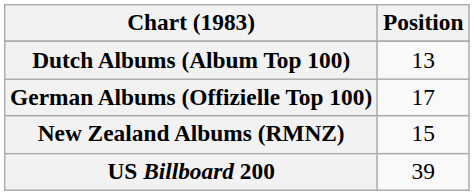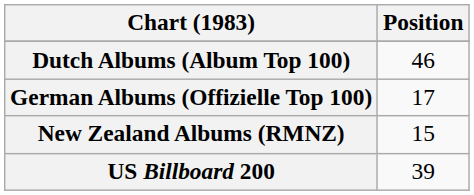Dutch Albums (Album Top 100) | Position: 13 -> 46
